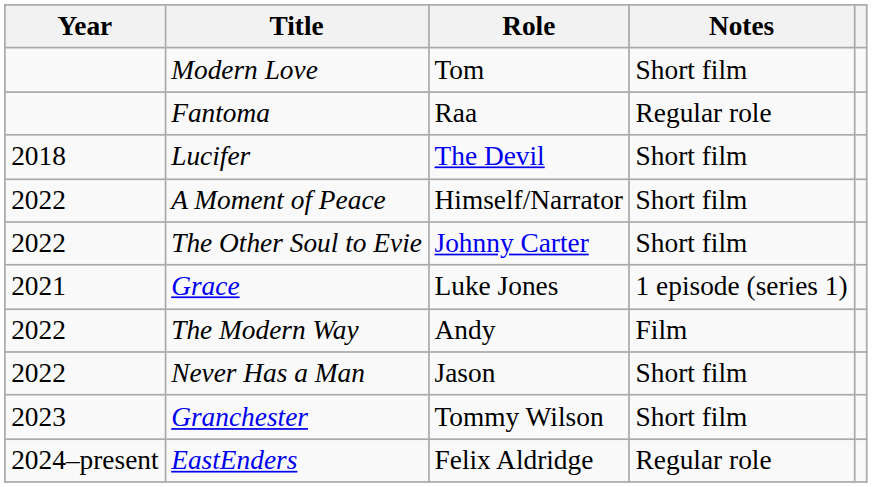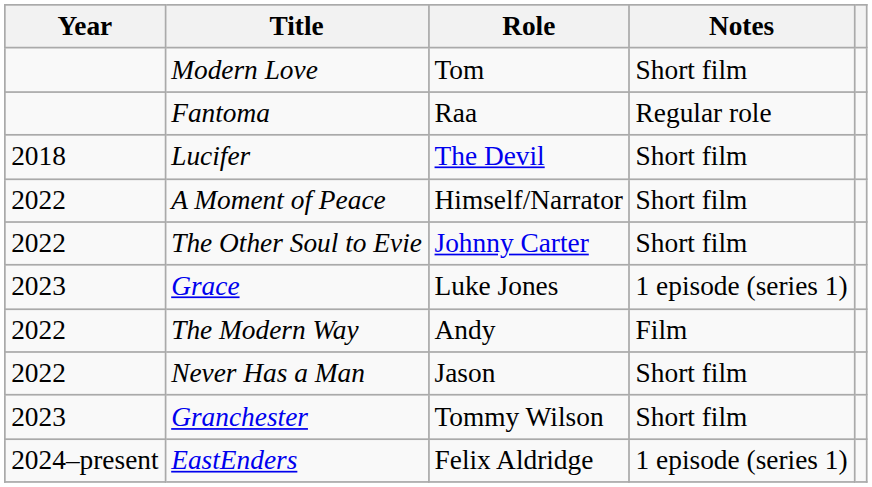Grace | Year: 2021 -> 2023
EastEnders | Notes: Regular role -> 1 episode (series 1)
